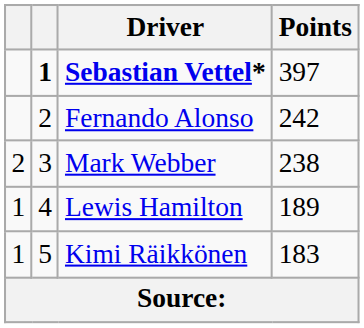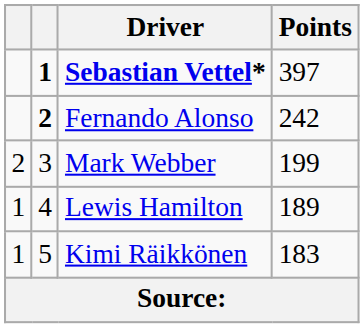Fernando Alonso | column 2: normal -> bold
Mark Webber | Points: 238 -> 199
